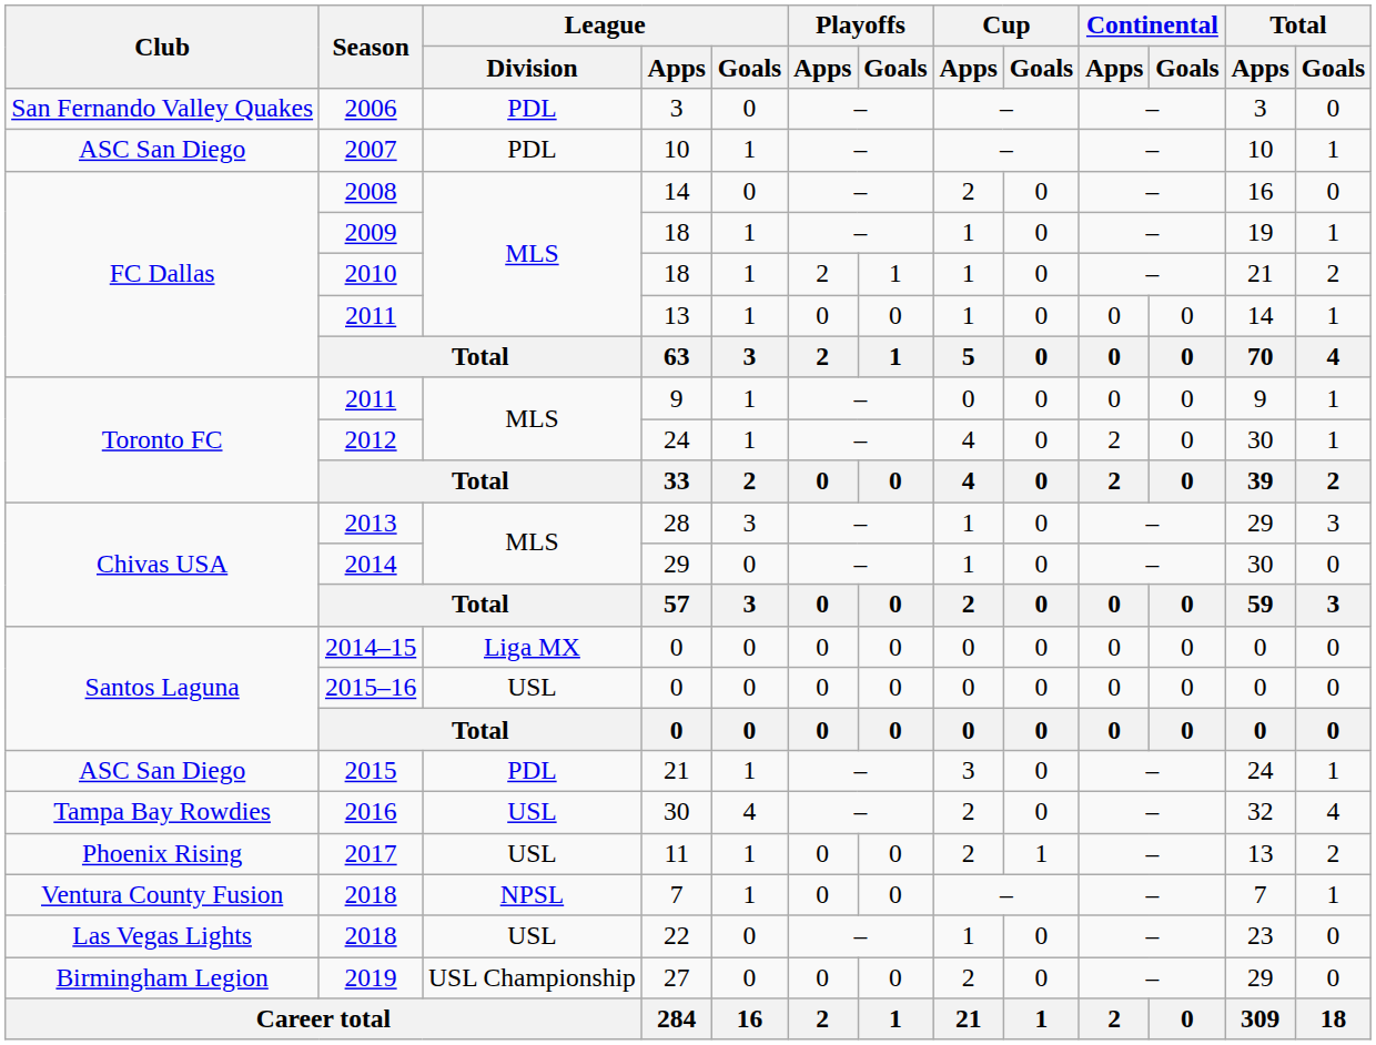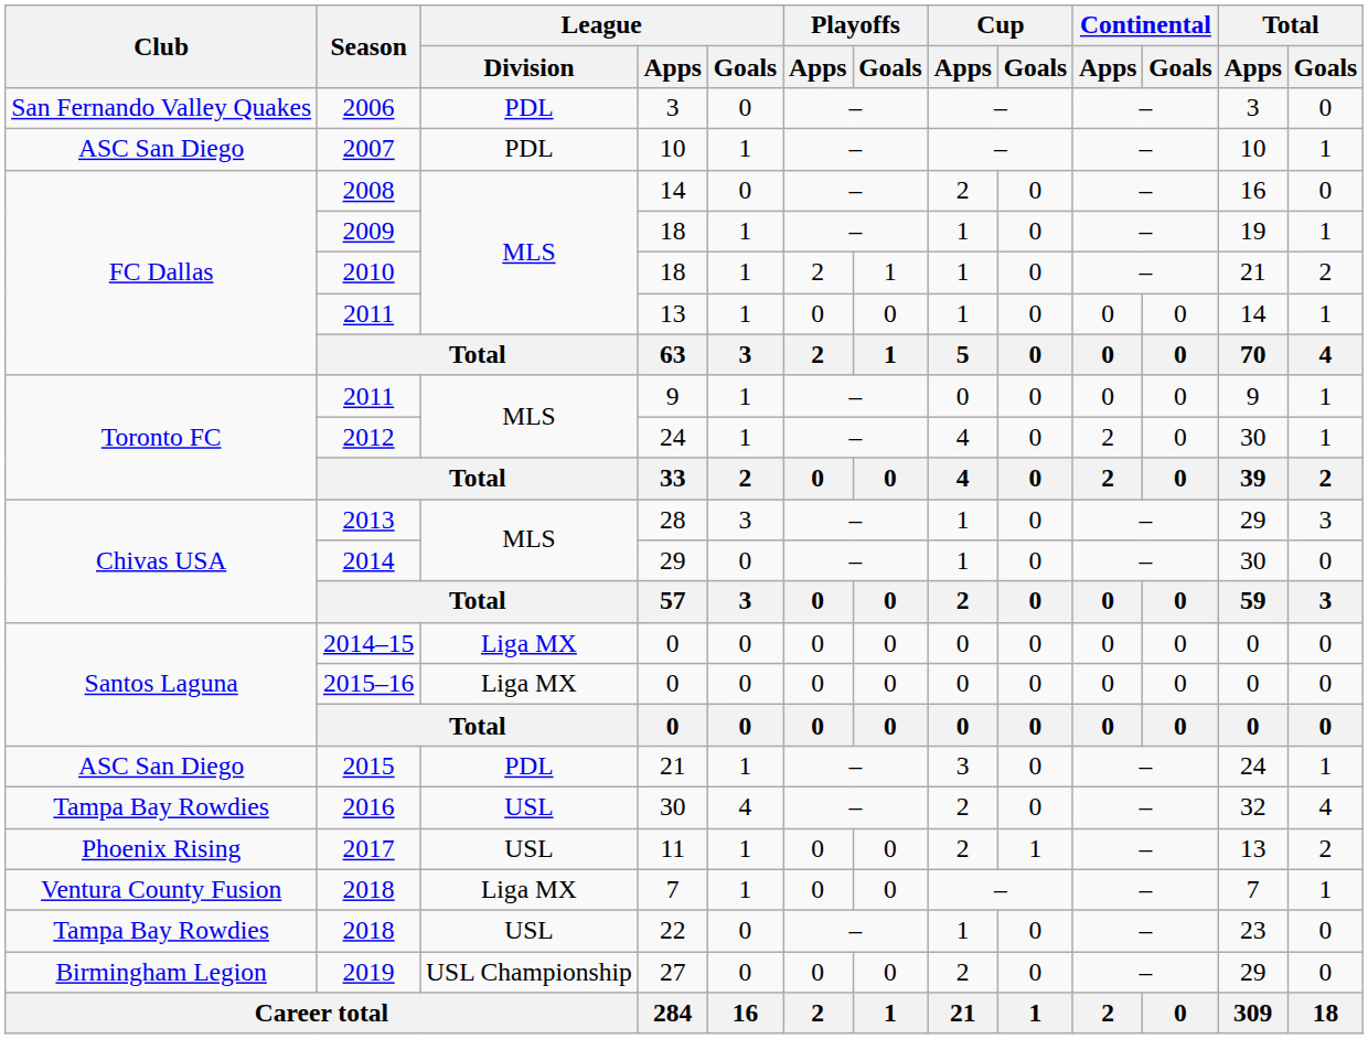2015–16 | League / Division: USL -> Liga MX
2018 / 7 | League / Division: NPSL -> Liga MX
2018 / 22 | Club: Las Vegas Lights -> Tampa Bay Rowdies
